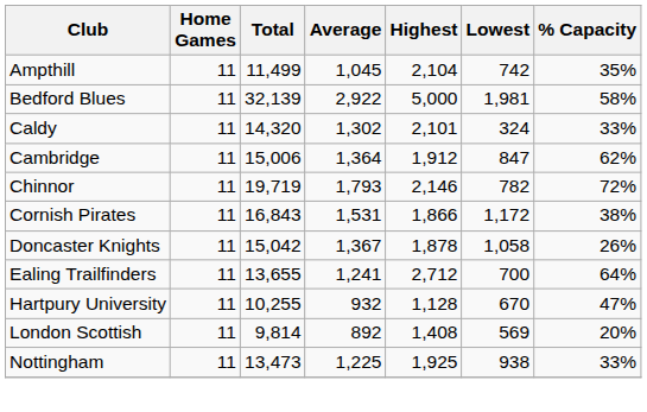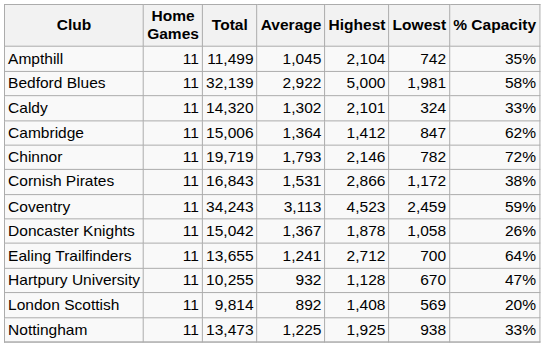Cambridge | Highest: 1,912 -> 1,412
Cornish Pirates | Highest: 1,866 -> 2,866
+ row: Coventry | 11 | 34,243 | 3,113 | 4,523 | 2,459 | 59%
